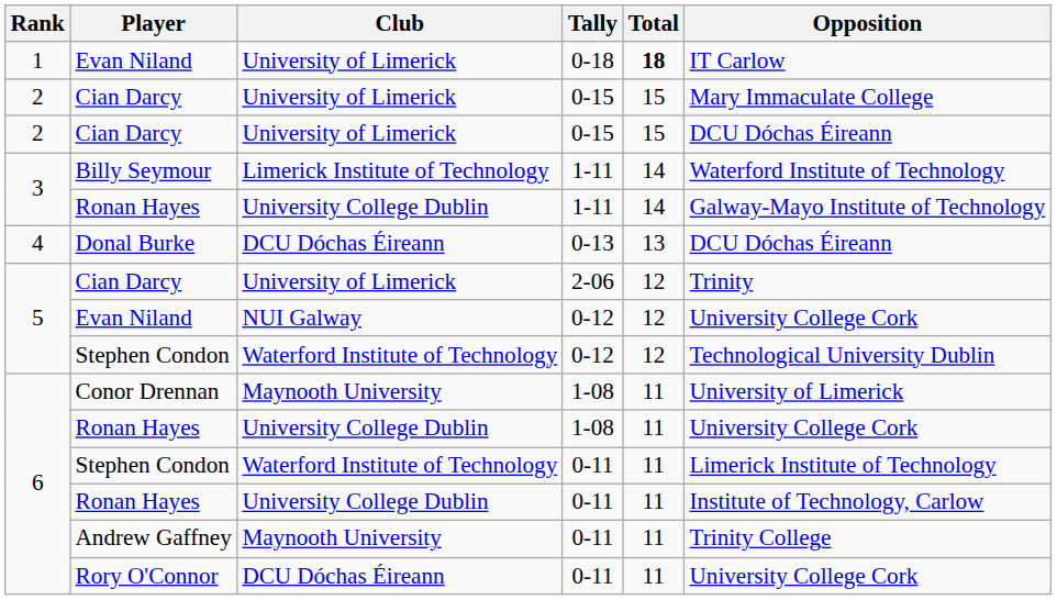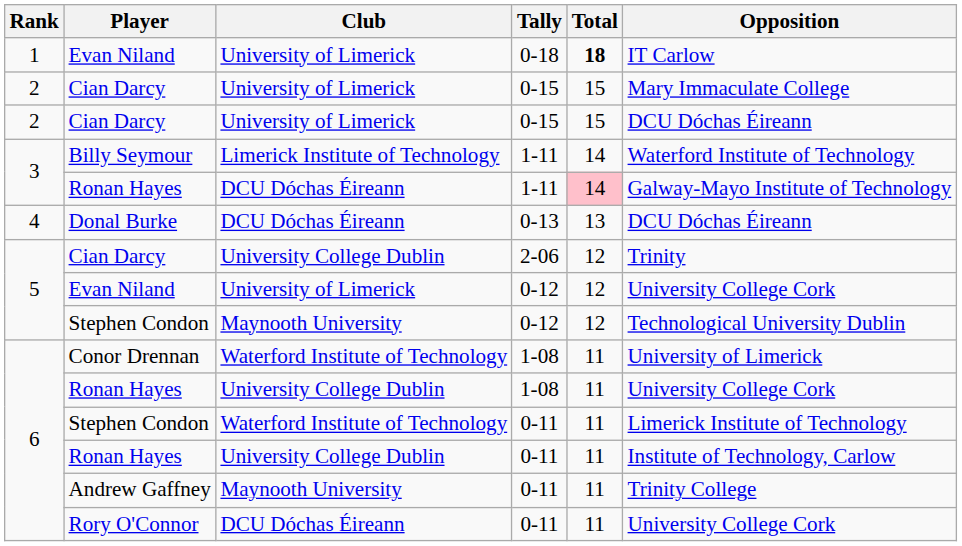Ronan Hayes / 1-11 | Club: University College Dublin -> DCU Dóchas Éireann
Ronan Hayes / 1-11 | Total: no background -> pink background
Cian Darcy / 2-06 | Club: University of Limerick -> University College Dublin
Evan Niland / 0-12 | Club: NUI Galway -> University of Limerick
Stephen Condon / 0-12 | Club: Waterford Institute of Technology -> Maynooth University
Conor Drennan | Club: Maynooth University -> Waterford Institute of Technology
